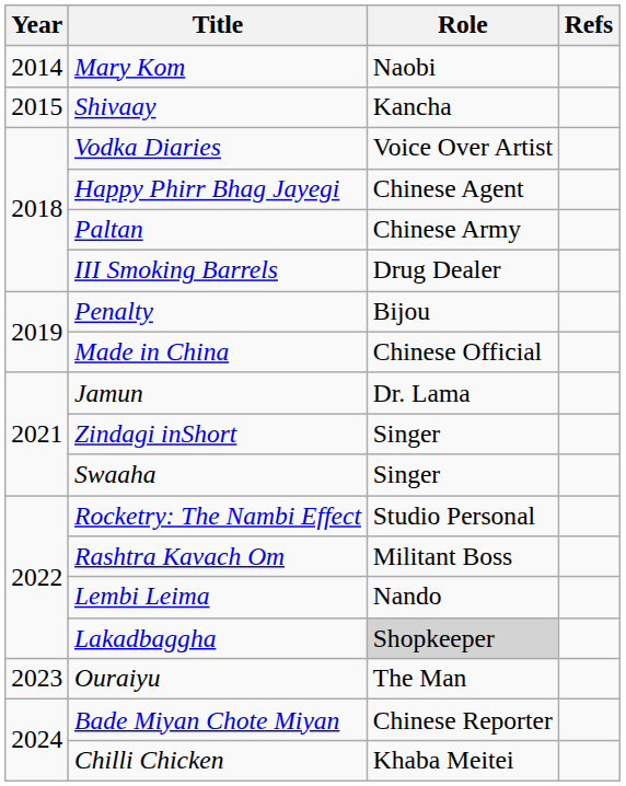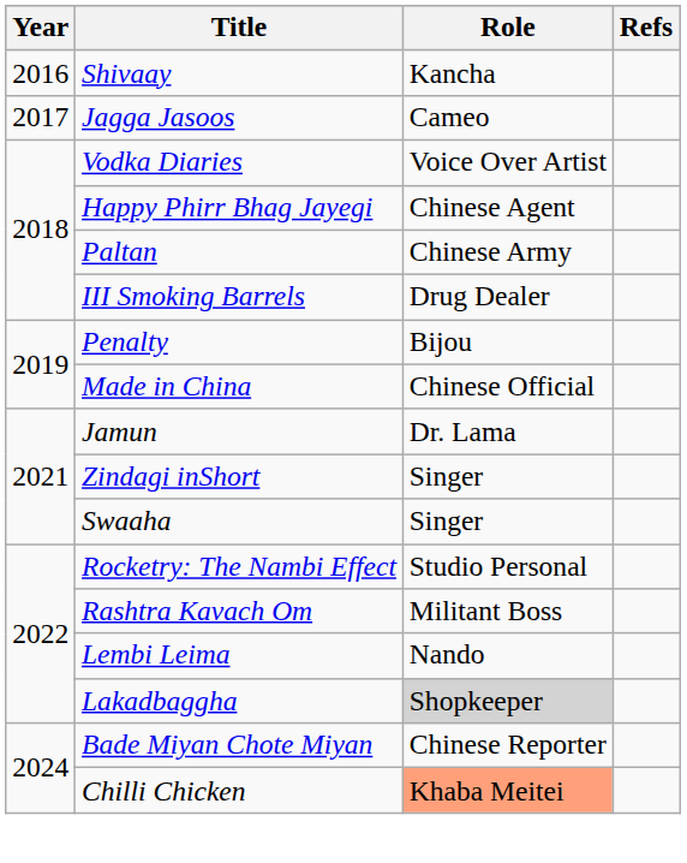- row: 2014 | Mary Kom | Naobi
Shivaay | Year: 2015 -> 2016
+ row: 2017 | Jagga Jasoos | Cameo
- row: 2023 | Ouraiyu | The Man
Chilli Chicken | Role: no background -> lightsalmon background
